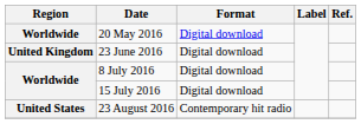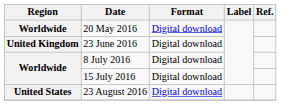23 August 2016 | Format: Contemporary hit radio -> Digital download
